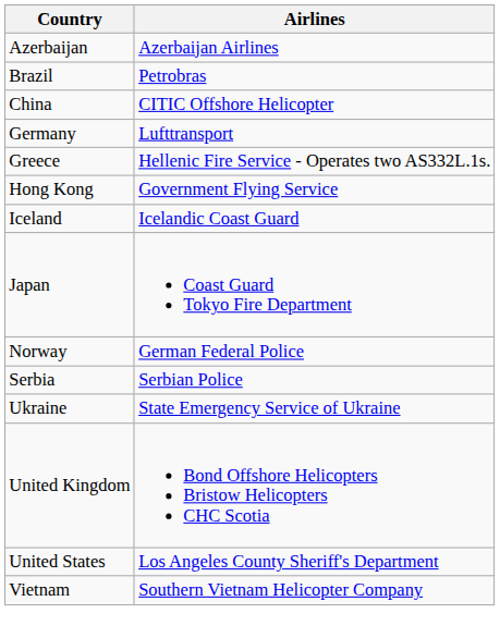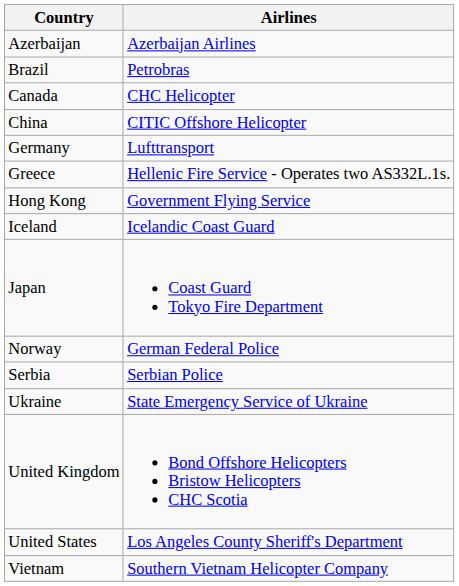+ row: Canada | CHC Helicopter
